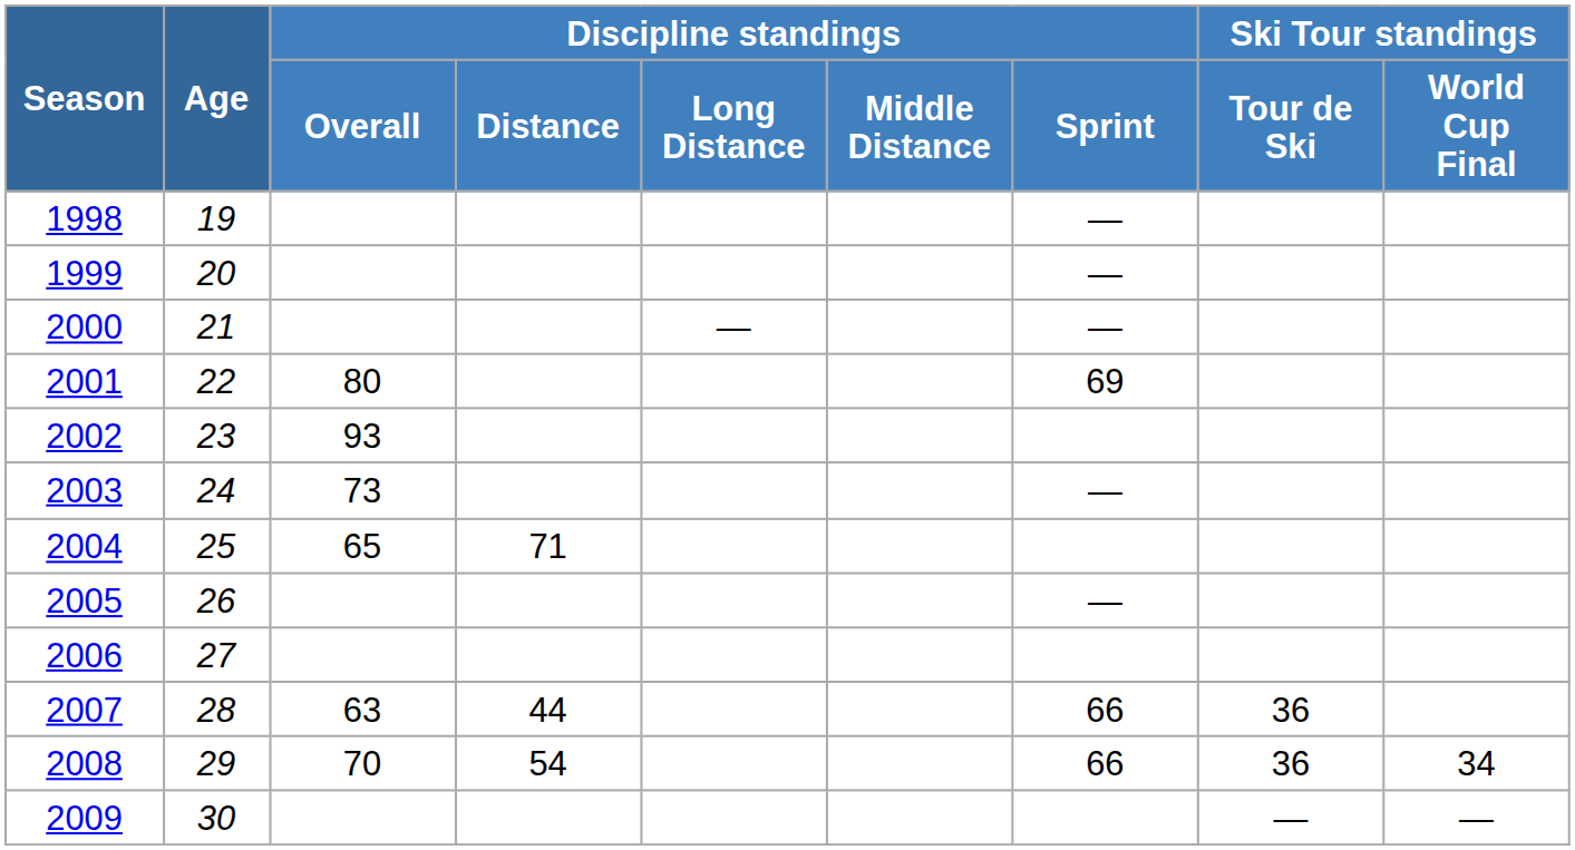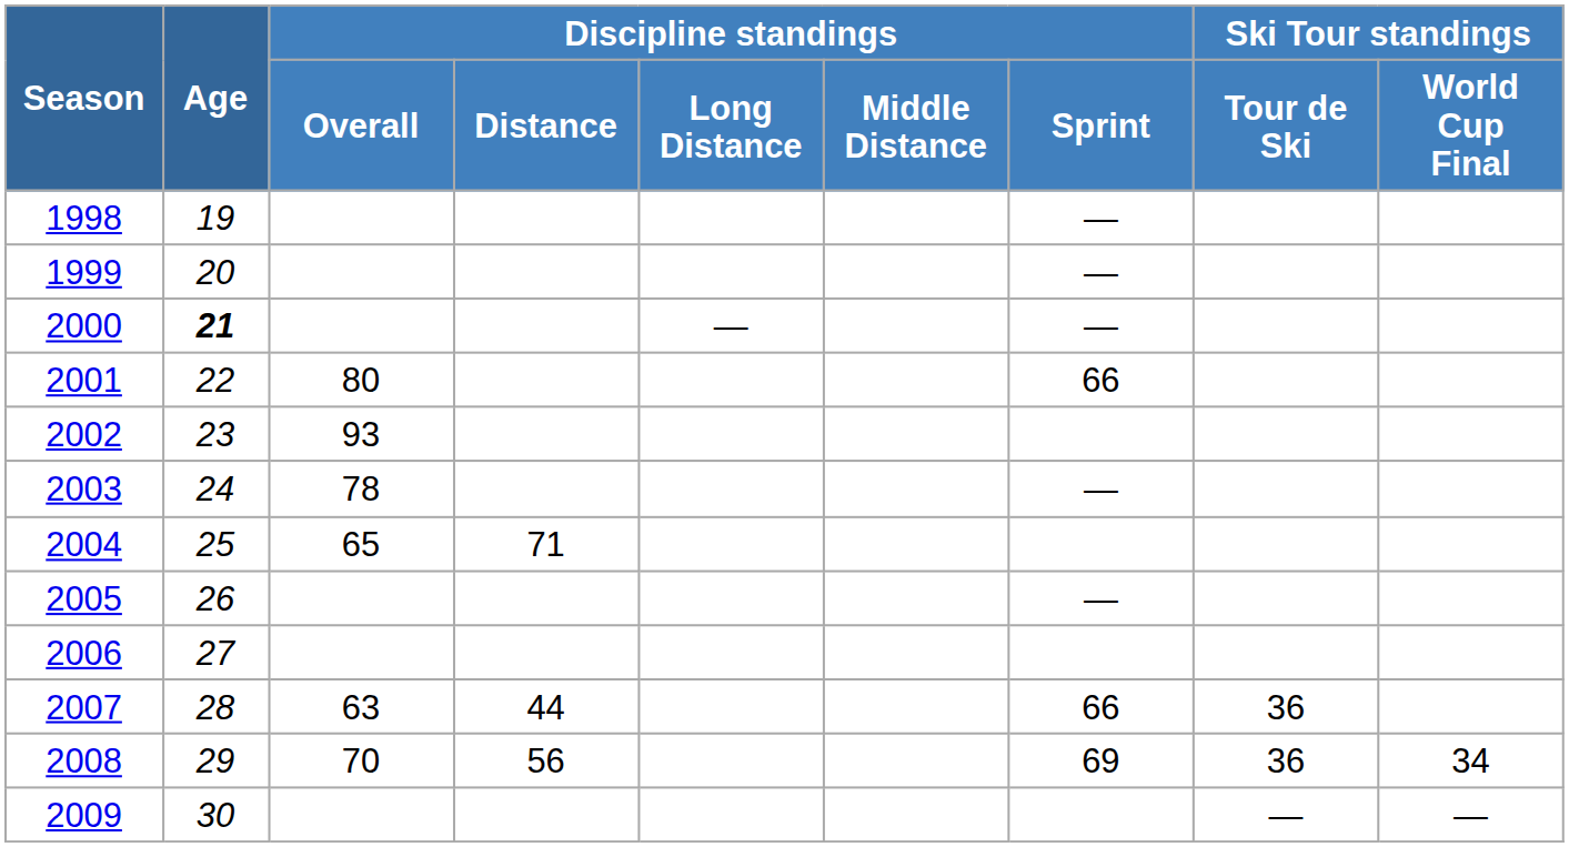2000 | Age: normal -> bold
2001 | Discipline standings / Sprint: 69 -> 66
2003 | Discipline standings / Overall: 73 -> 78
2008 | Discipline standings / Distance: 54 -> 56
2008 | Discipline standings / Sprint: 66 -> 69
